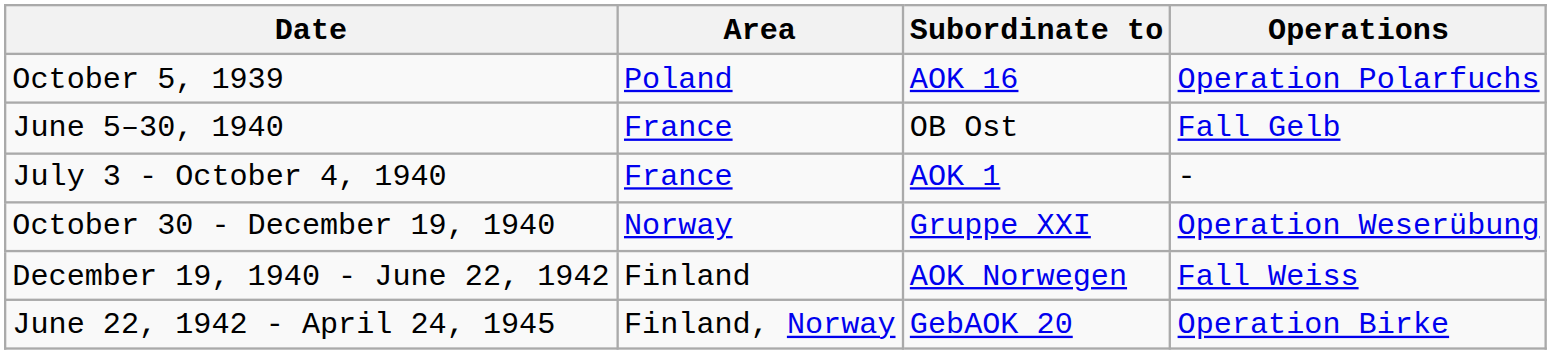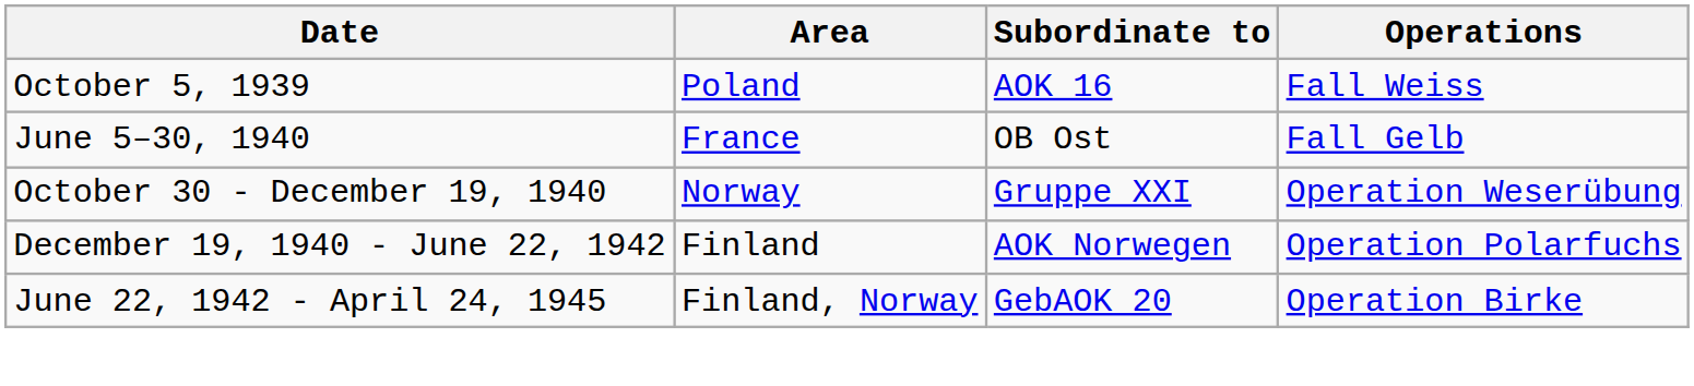October 5, 1939 | Operations: Operation Polarfuchs -> Fall Weiss
- row: July 3 - October 4, 1940 | France | AOK 1 | -
December 19, 1940 - June 22, 1942 | Operations: Fall Weiss -> Operation Polarfuchs
